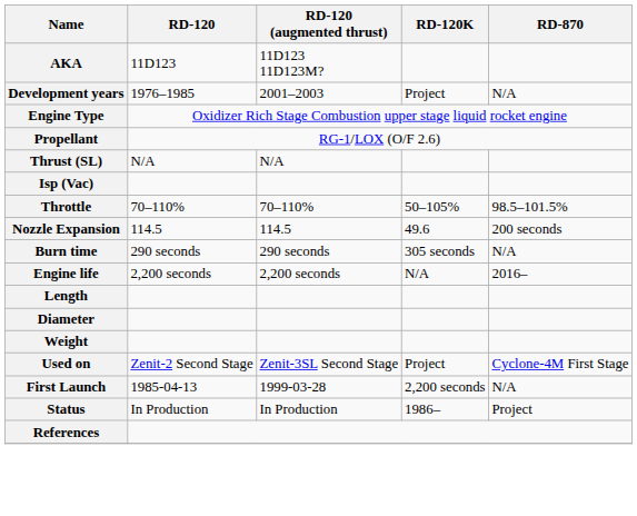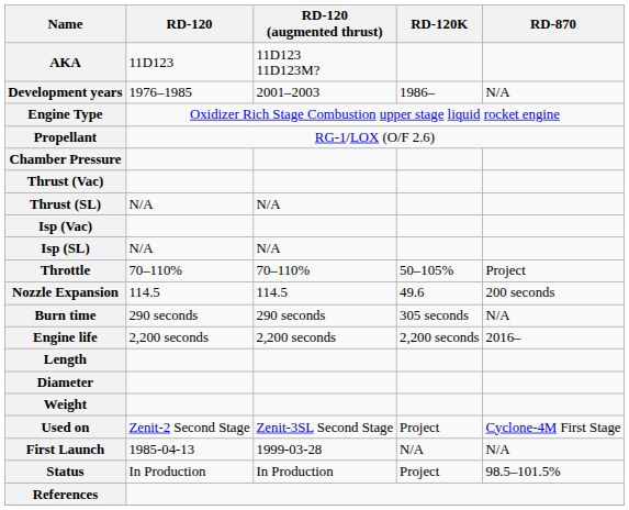Development years | RD-120K: Project -> 1986–
+ row: Chamber Pressure
+ row: Thrust (Vac)
+ row: Isp (SL) | N/A | N/A
Throttle | RD-870: 98.5–101.5% -> Project
Engine life | RD-120K: N/A -> 2,200 seconds
First Launch | RD-120K: 2,200 seconds -> N/A
Status | RD-120K: 1986– -> Project
Status | RD-870: Project -> 98.5–101.5%
